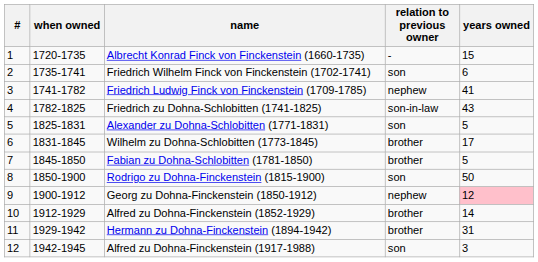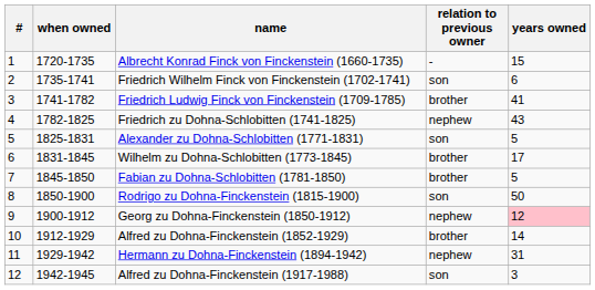Friedrich Ludwig Finck von Finckenstein (1709-1785) | relation to previous owner: nephew -> brother
Friedrich zu Dohna-Schlobitten (1741-1825) | relation to previous owner: son-in-law -> nephew
Hermann zu Dohna-Finckenstein (1894-1942) | relation to previous owner: brother -> nephew
